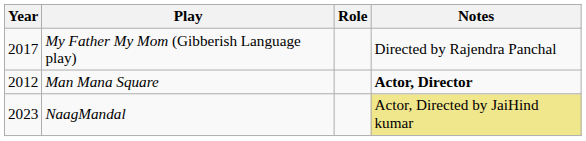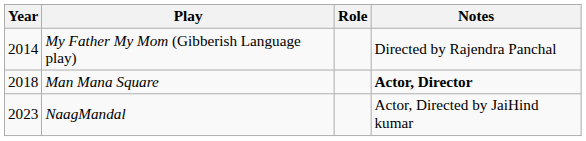My Father My Mom (Gibberish Language play) | Year: 2017 -> 2014
Man Mana Square | Year: 2012 -> 2018
NaagMandal | Notes: khaki background -> no background
